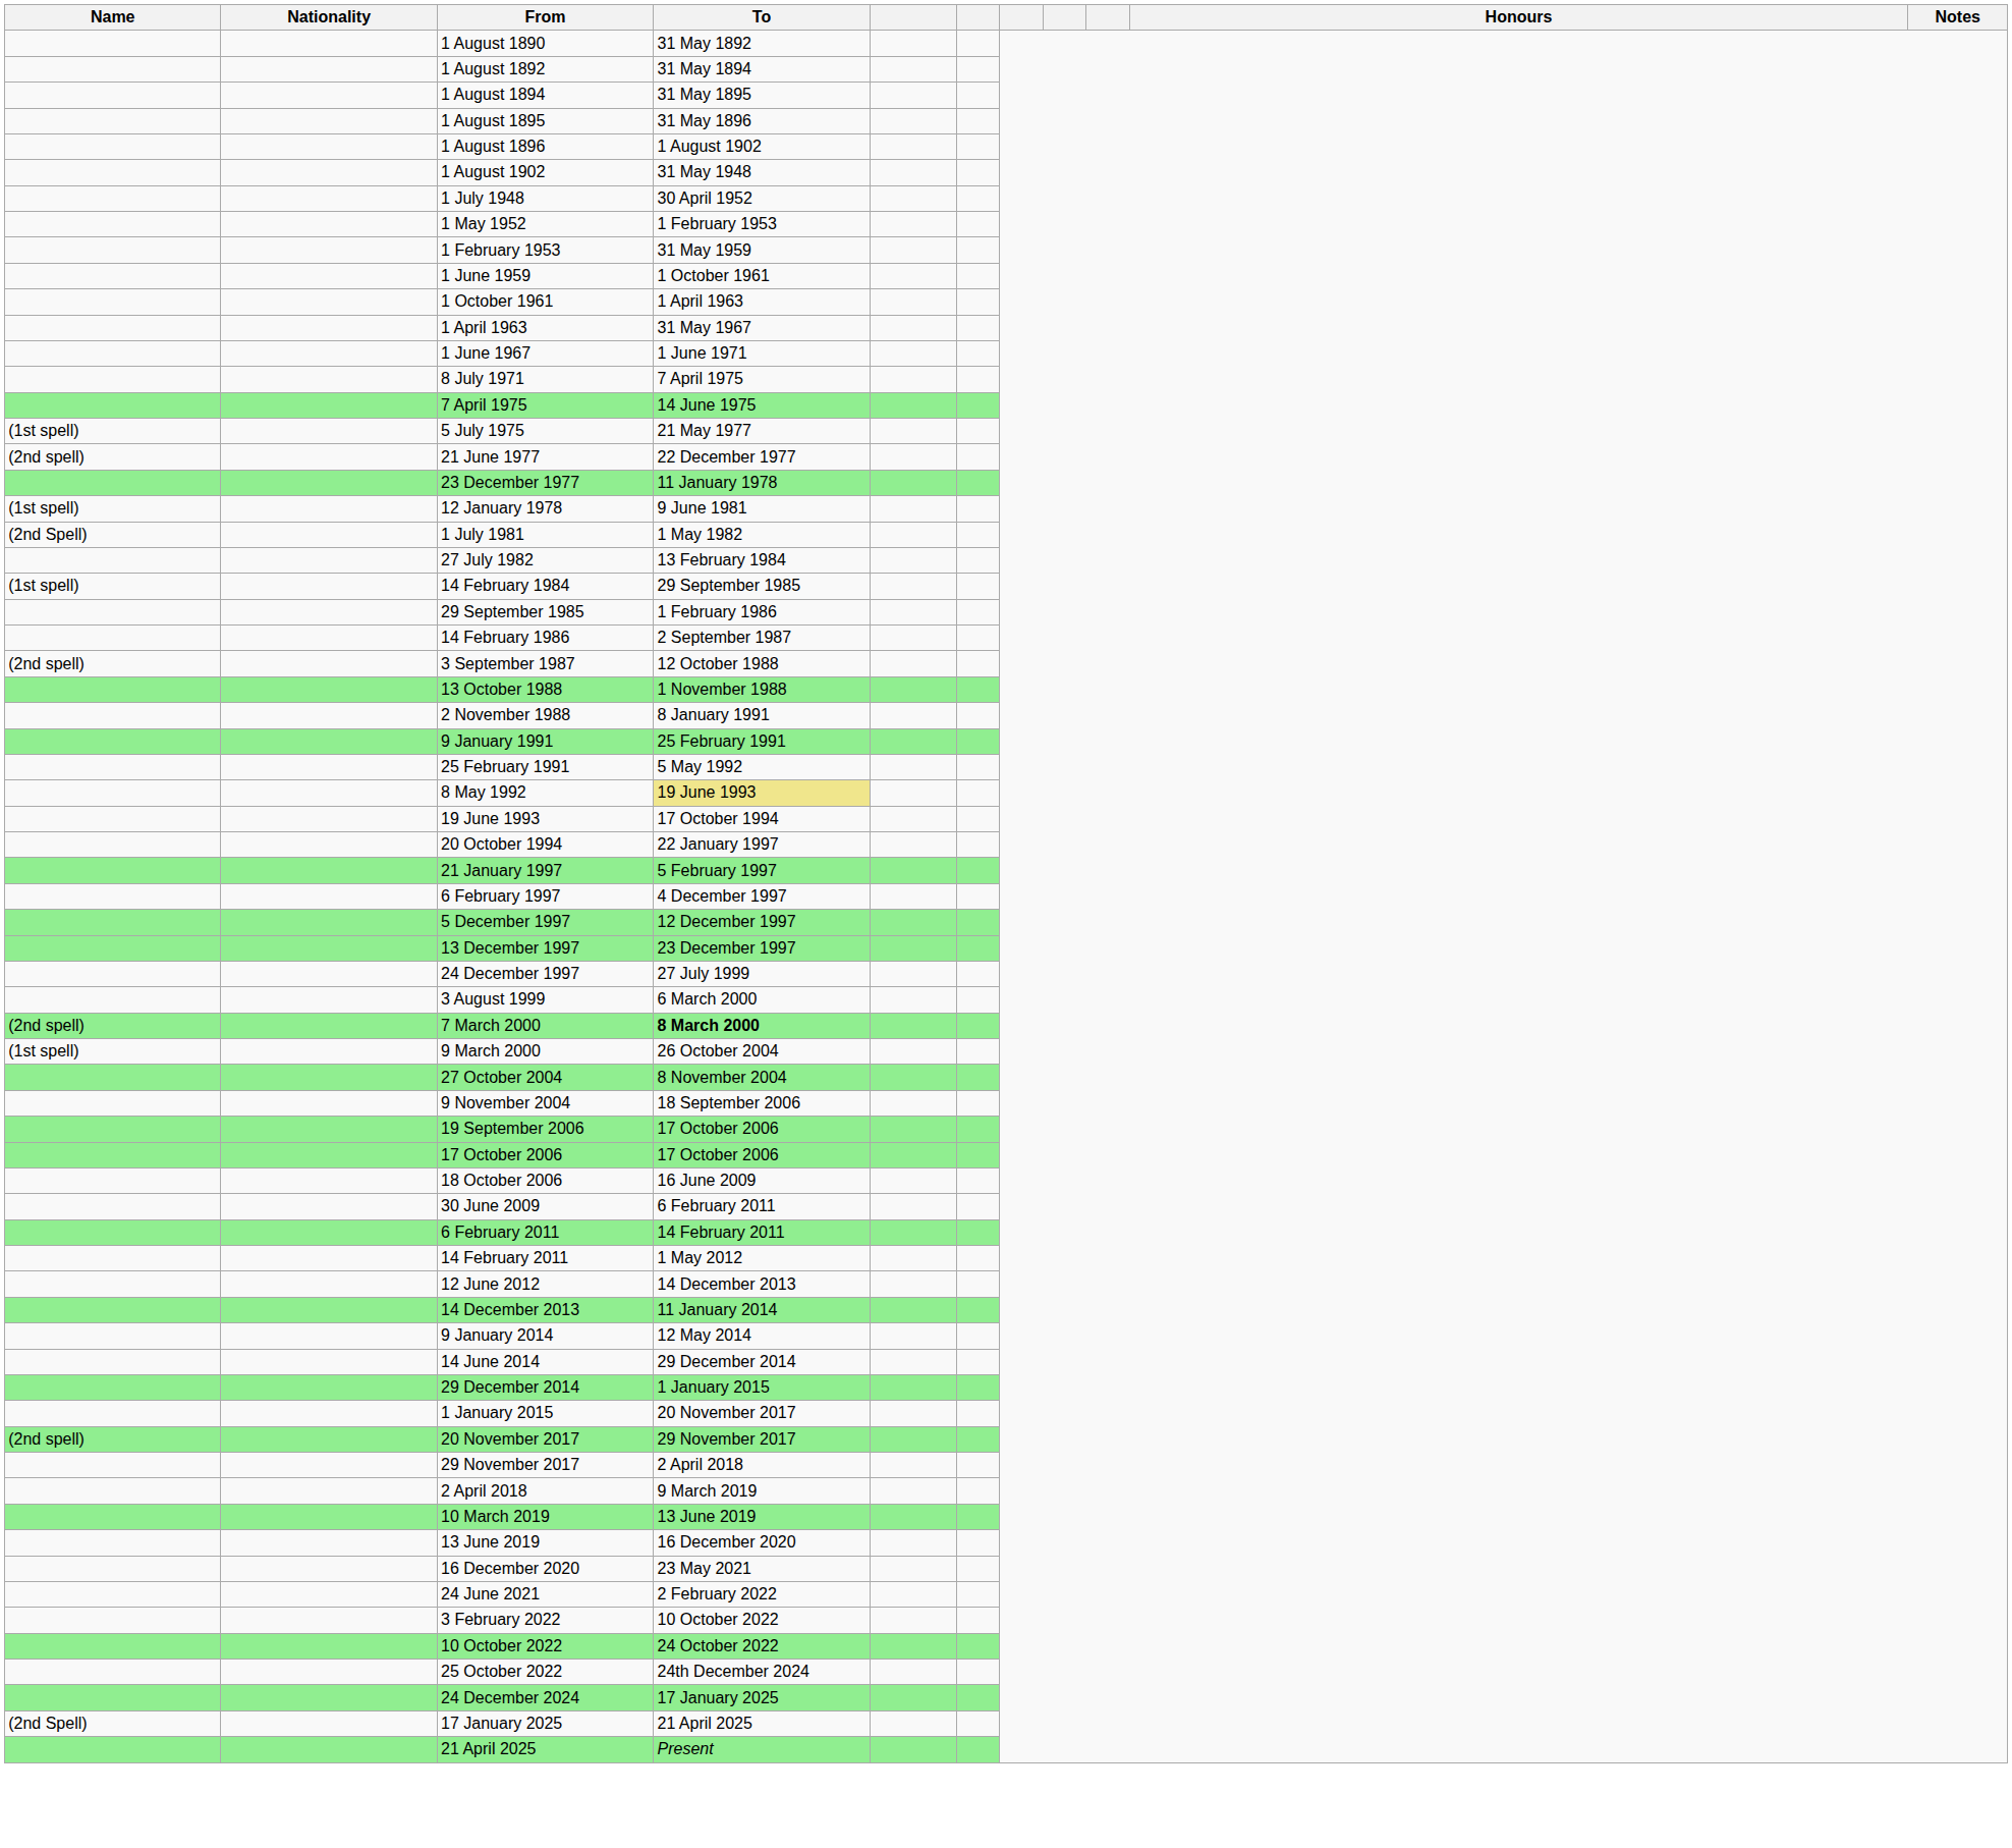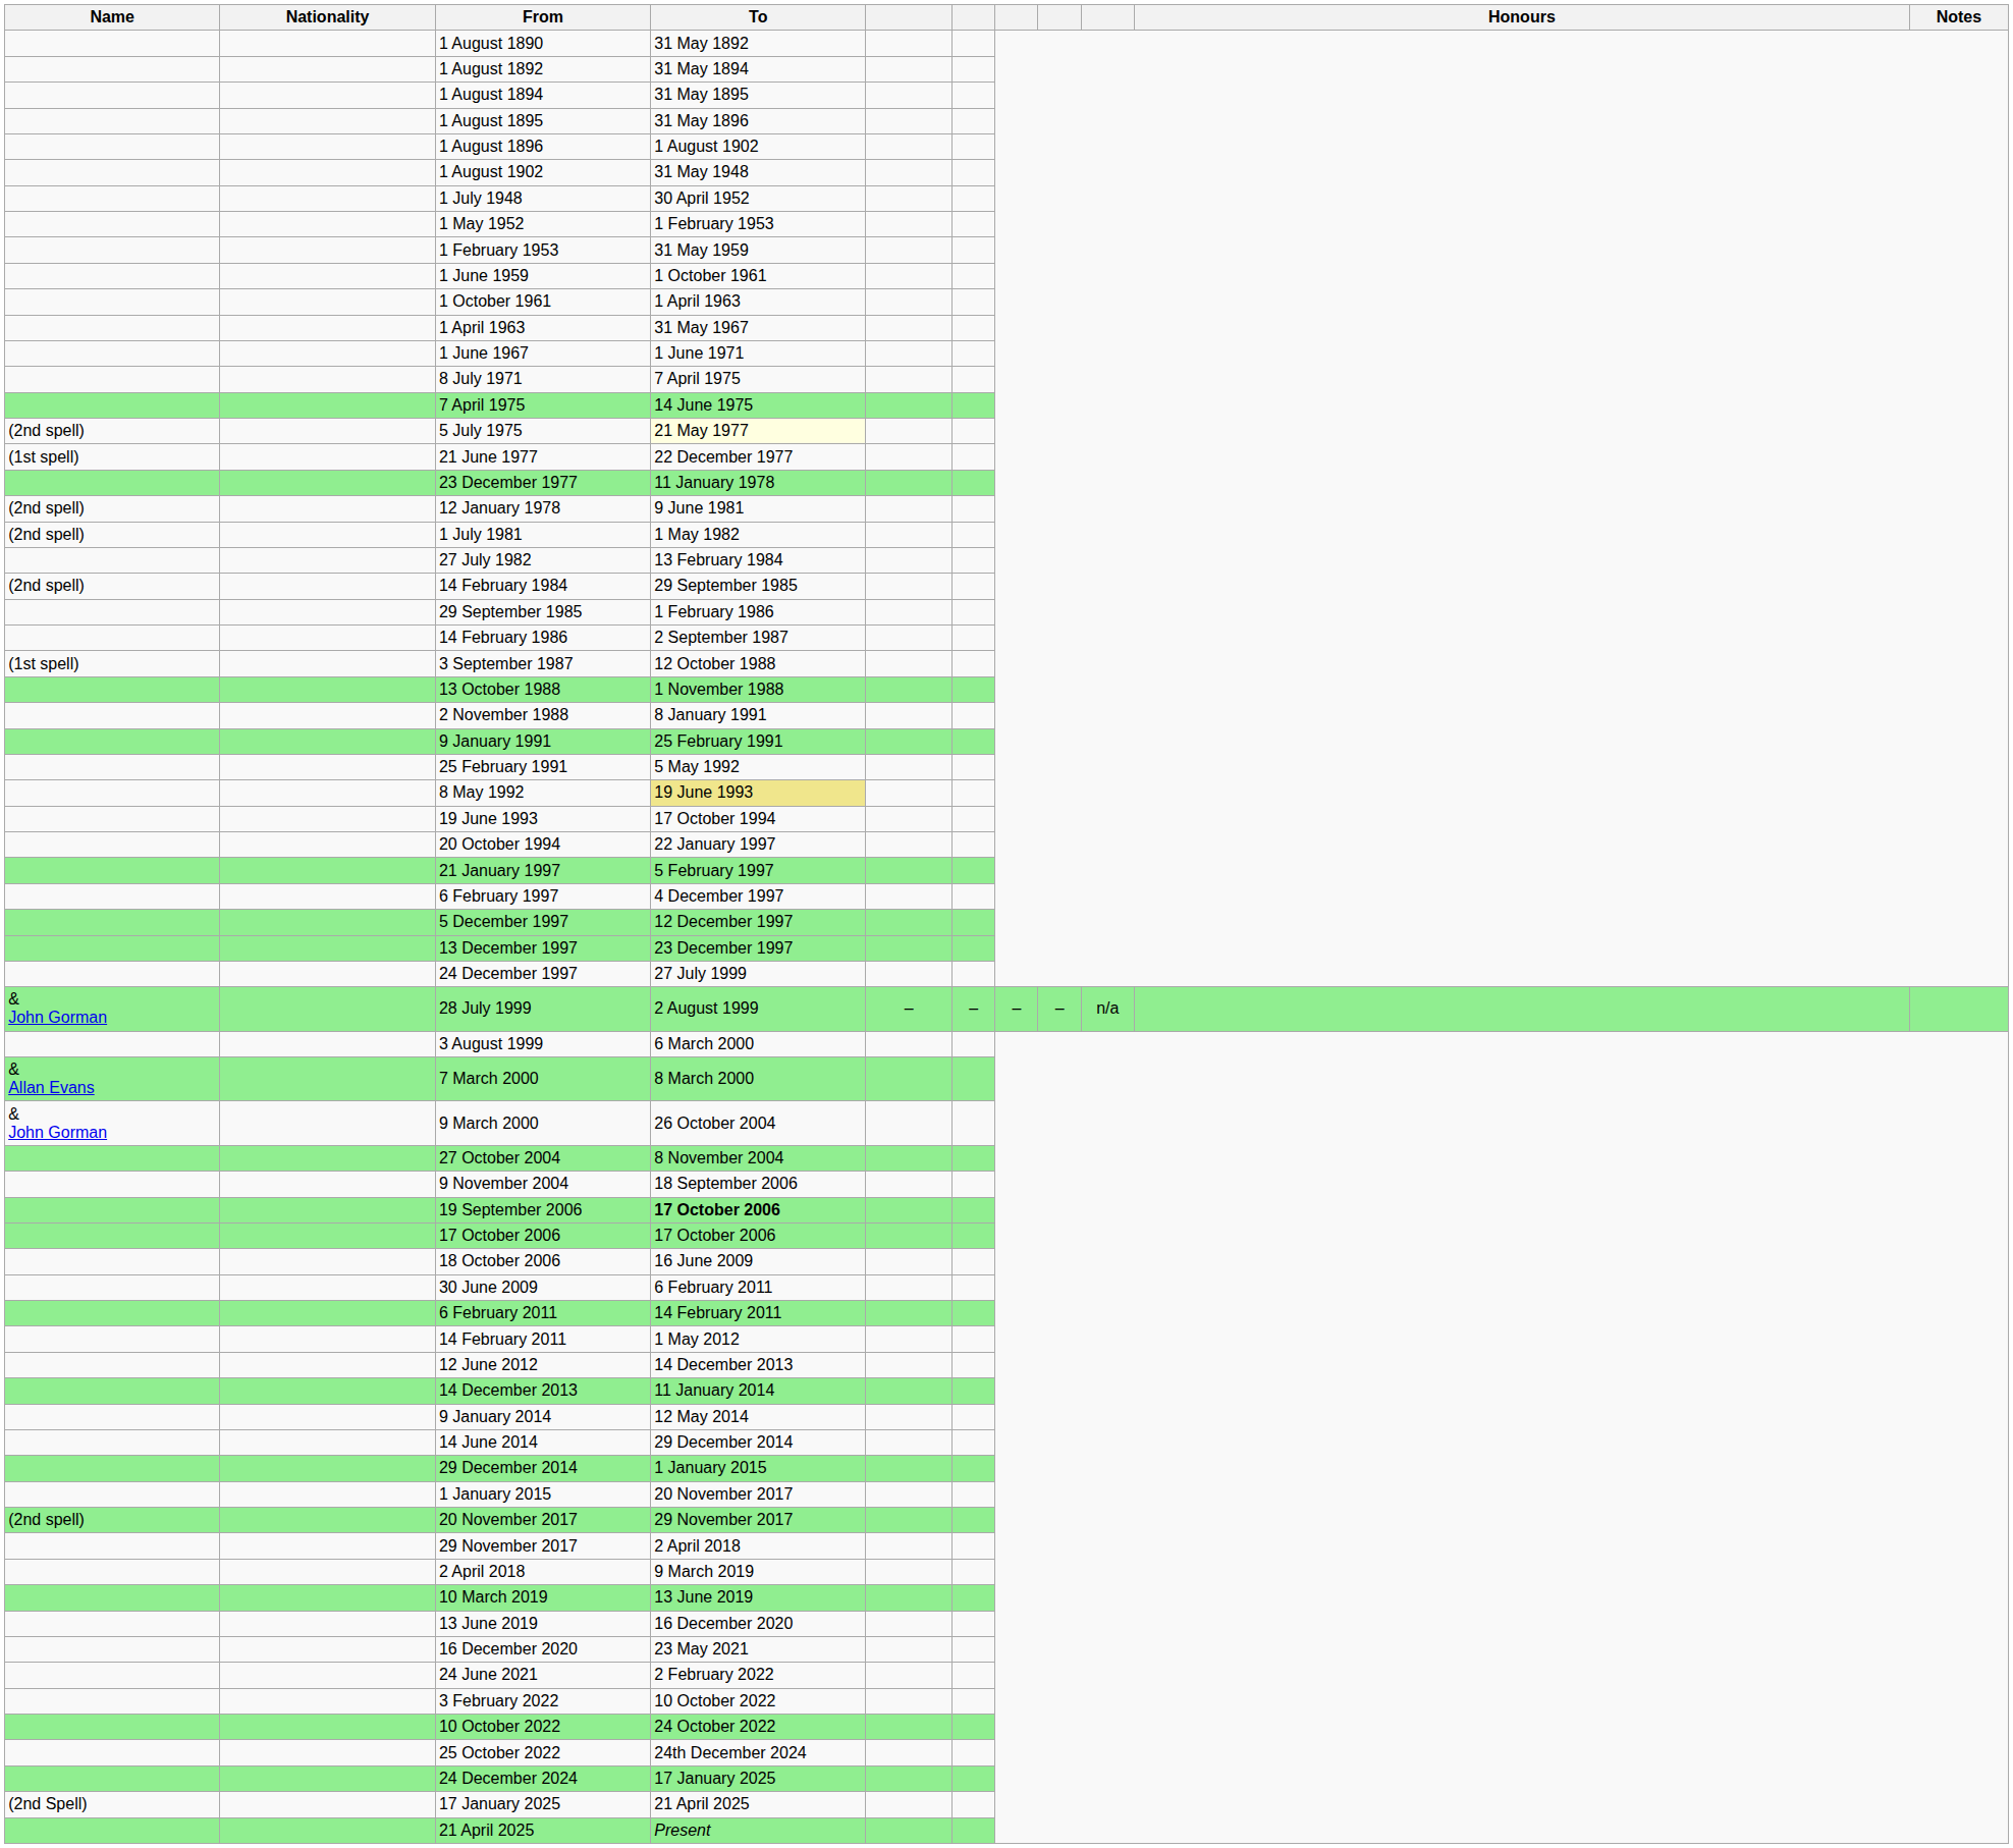5 July 1975 | Name: (1st spell) -> (2nd spell)
5 July 1975 | To: no background -> lightyellow background
21 June 1977 | Name: (2nd spell) -> (1st spell)
12 January 1978 | Name: (1st spell) -> (2nd spell)
1 July 1981 | Name: (2nd Spell) -> (2nd spell)
14 February 1984 | Name: (1st spell) -> (2nd spell)
3 September 1987 | Name: (2nd spell) -> (1st spell)
+ row: & John Gorman | 28 July 1999 | 2 August 1999 | – | – | – | – | n/a
7 March 2000 | Name: (2nd spell) -> & Allan Evans
7 March 2000 | To: bold -> normal
9 March 2000 | Name: (1st spell) -> & John Gorman
19 September 2006 | To: normal -> bold
